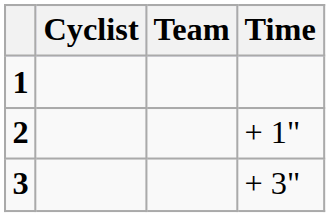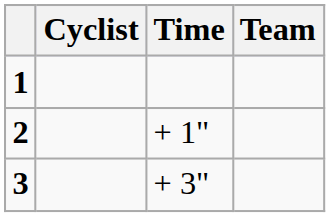columns swapped: Team <-> Time
